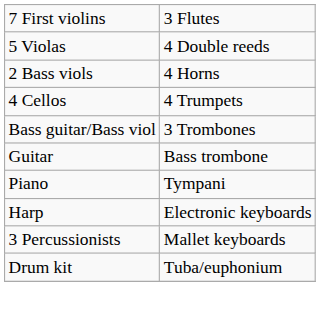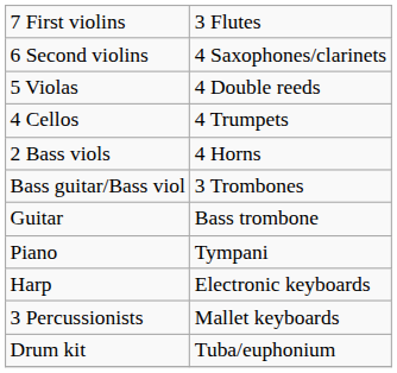+ row: 6 Second violins | 4 Saxophones/clarinets
rows swapped: 4 Cellos <-> 2 Bass viols
